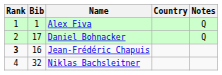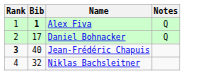- column: Country
Alex Fiva | Bib: normal -> bold
Jean-Frédéric Chapuis | Bib: 16 -> 40
